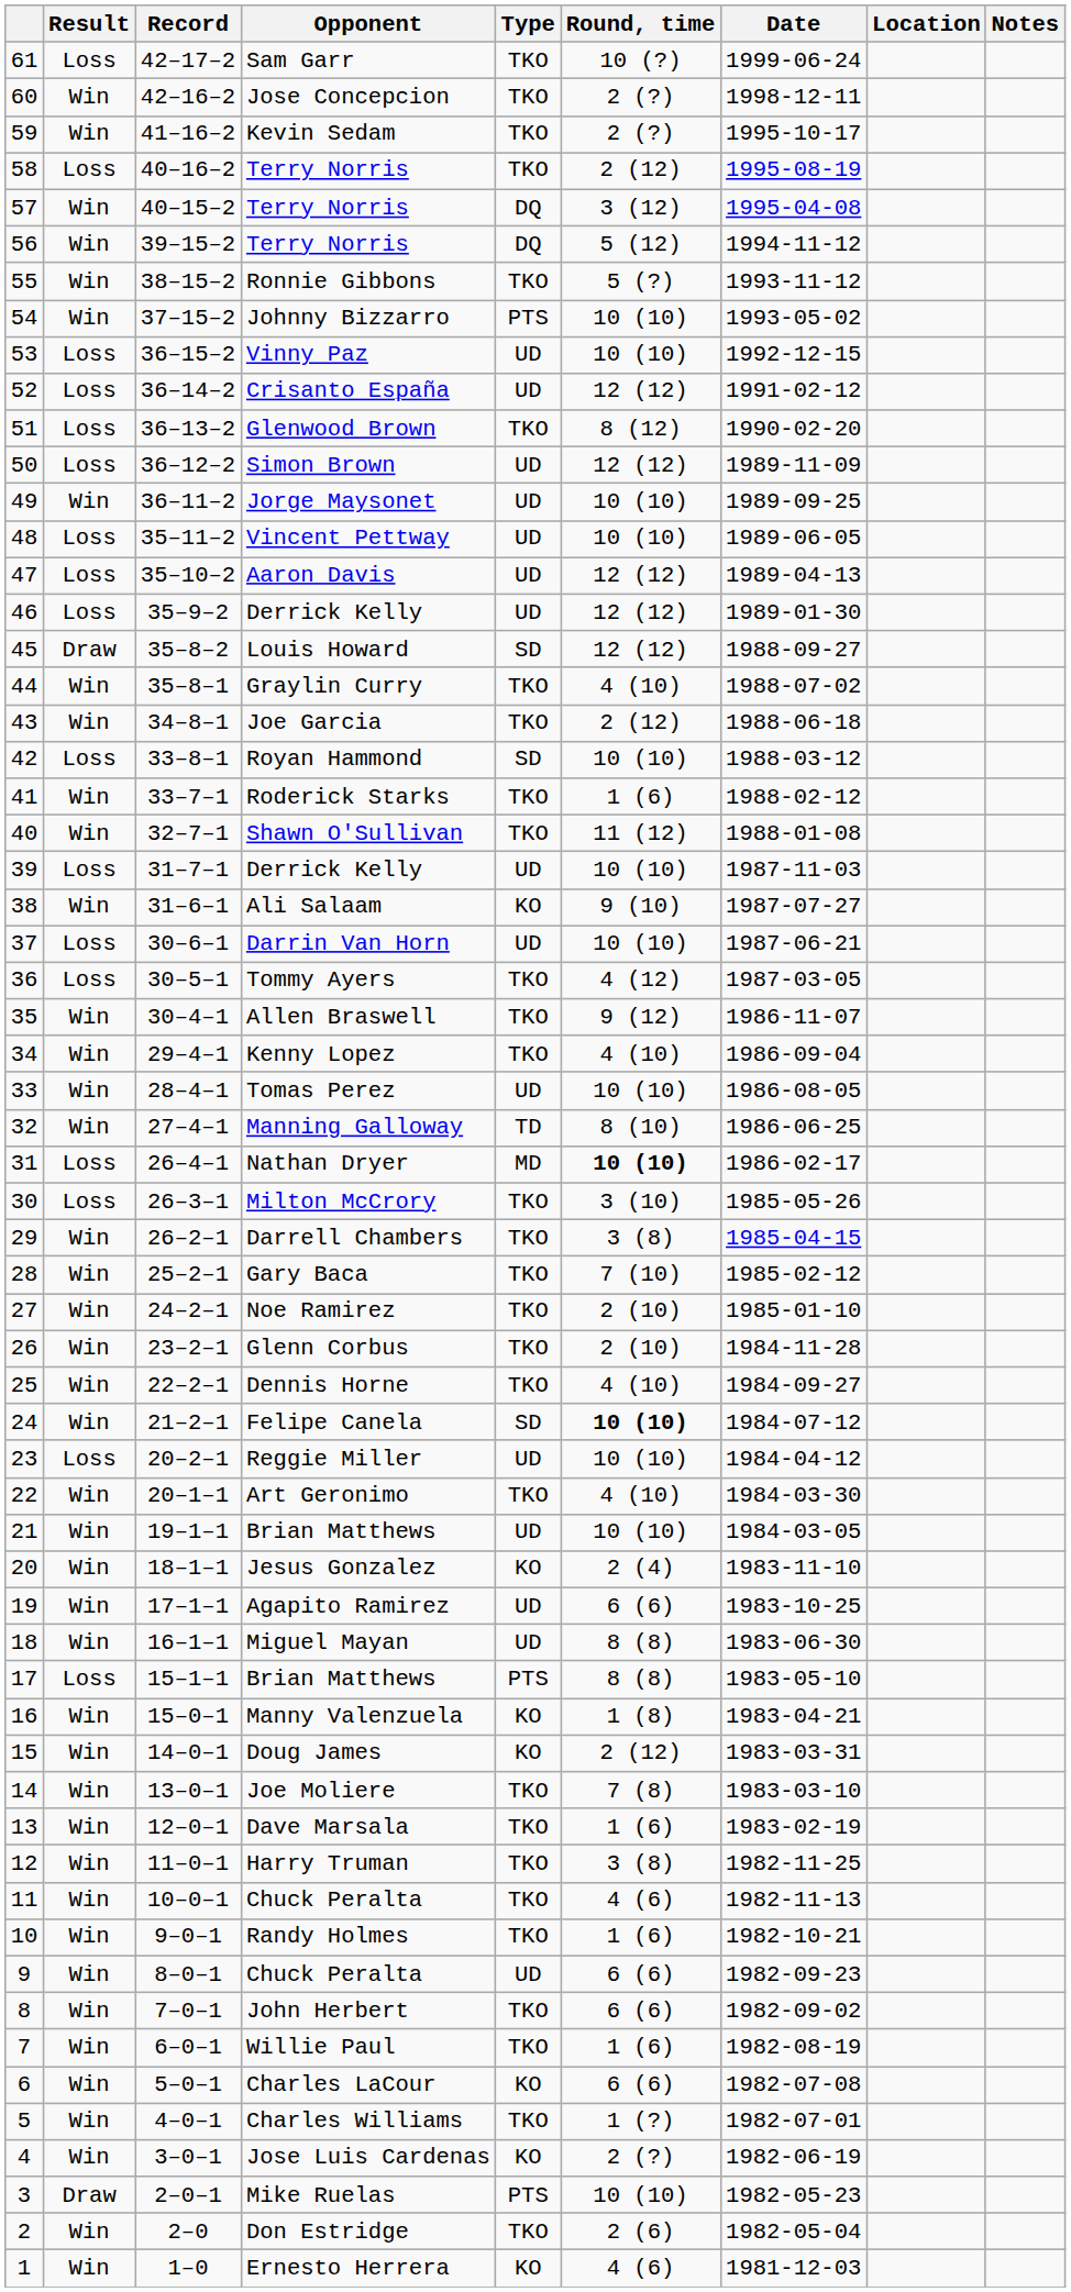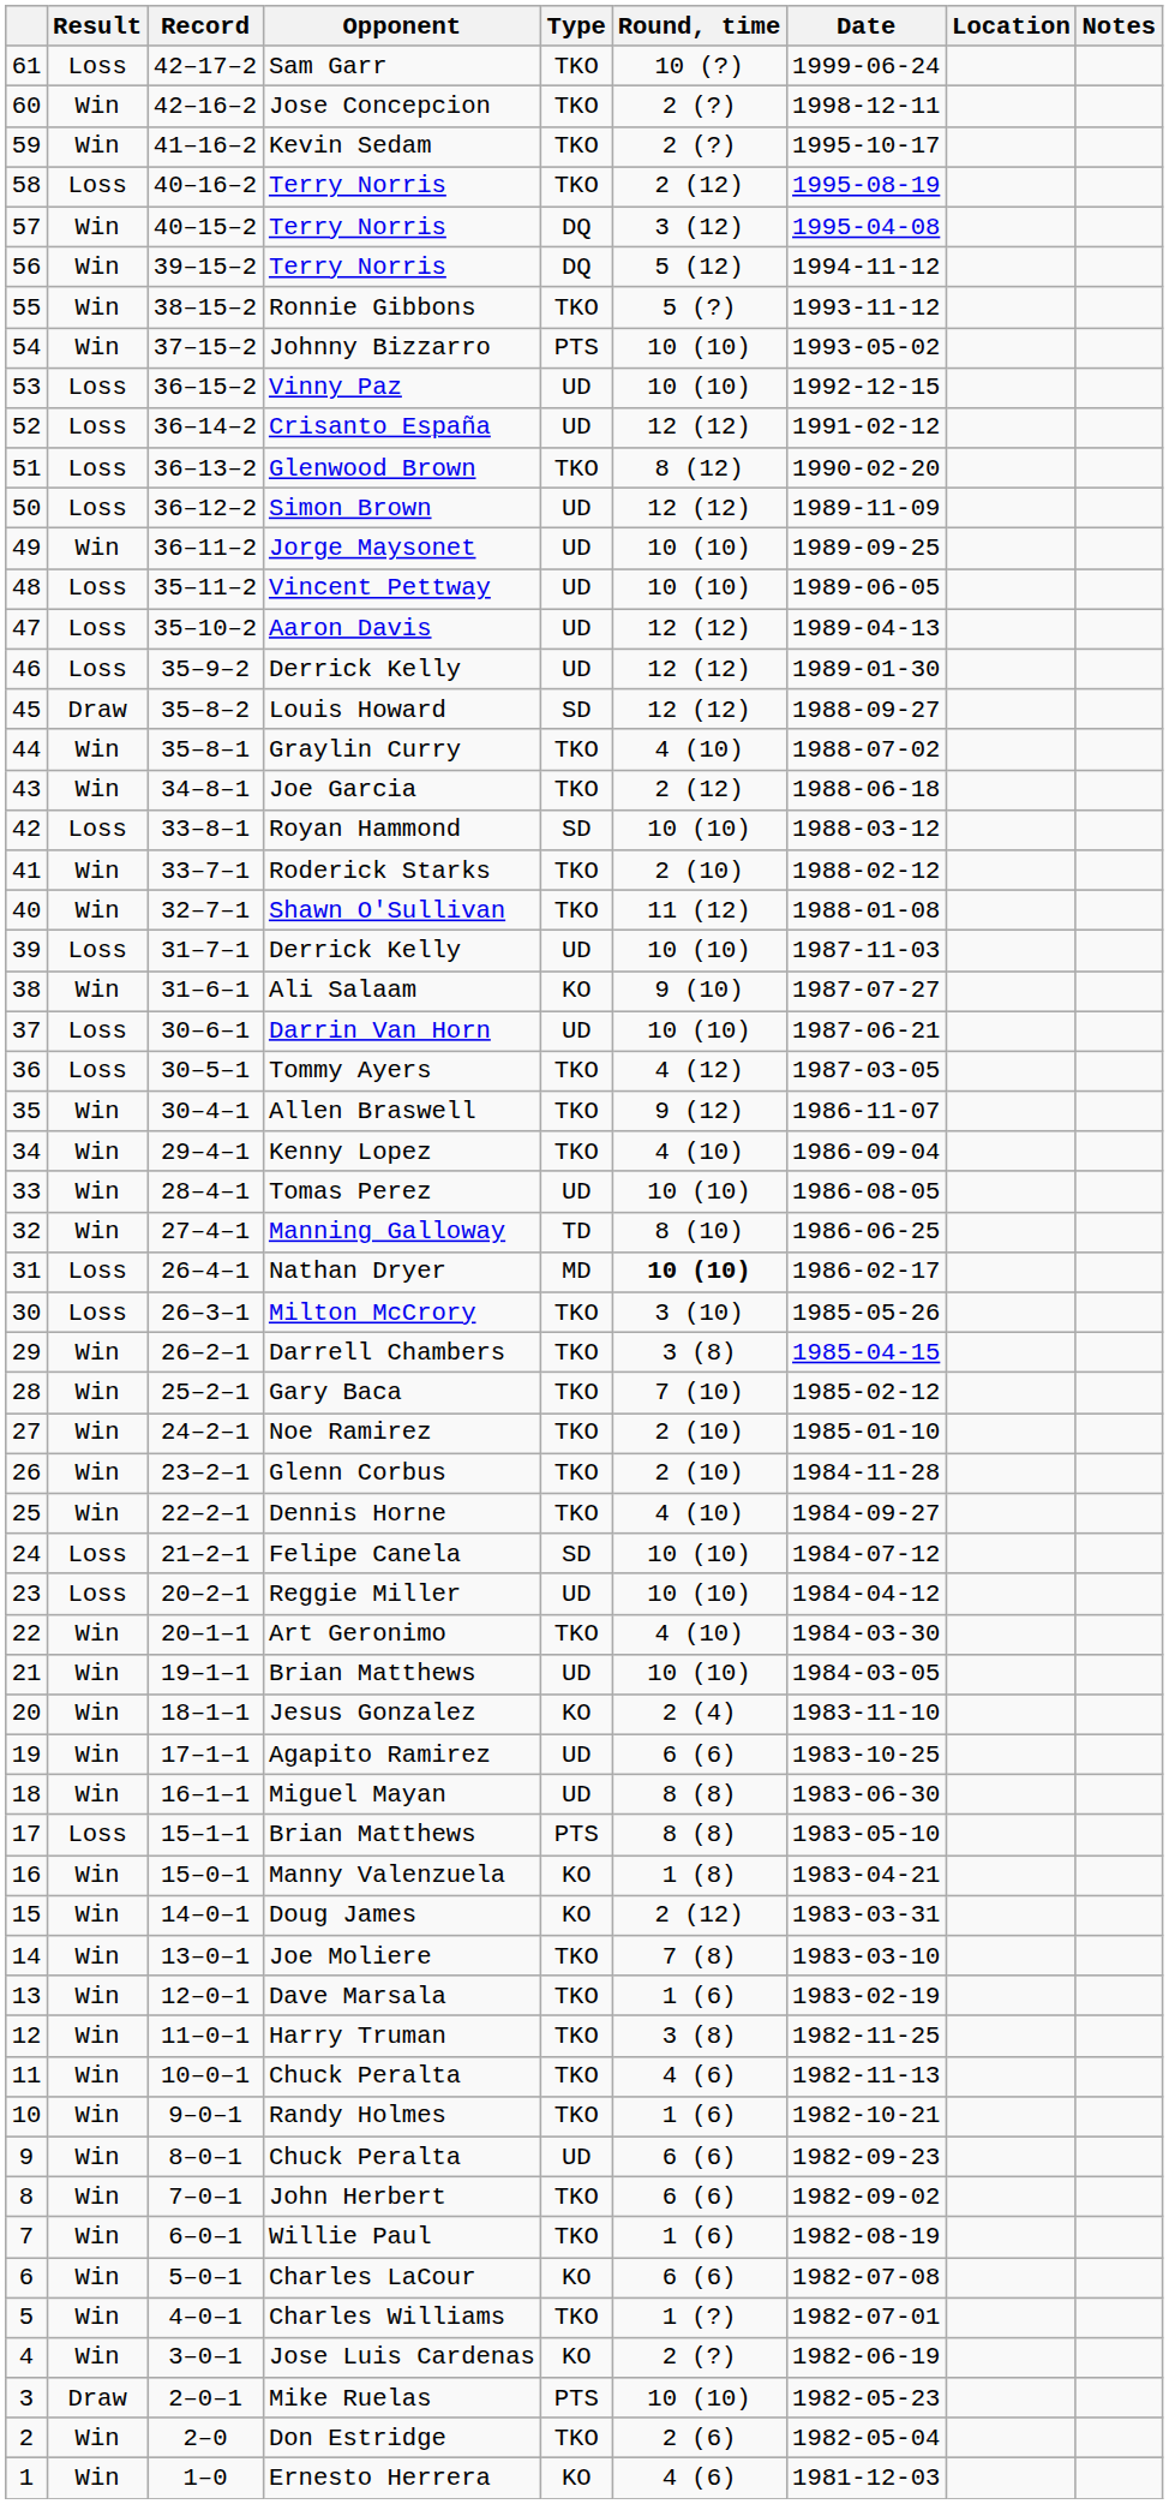Roderick Starks | Round, time: 1 (6) -> 2 (10)
Felipe Canela | Result: Win -> Loss
Felipe Canela | Round, time: bold -> normal
